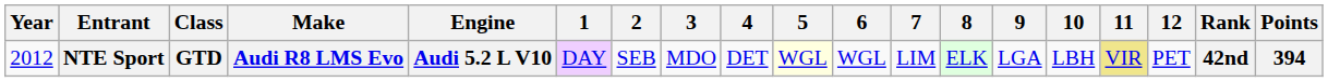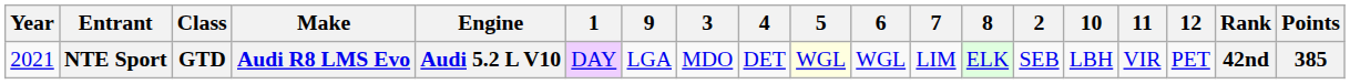columns swapped: 2 <-> 9
NTE Sport | Year: 2012 -> 2021
NTE Sport | 11: khaki background -> no background
NTE Sport | Points: 394 -> 385
